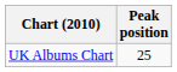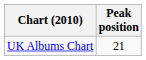UK Albums Chart | Peak position: 25 -> 21
